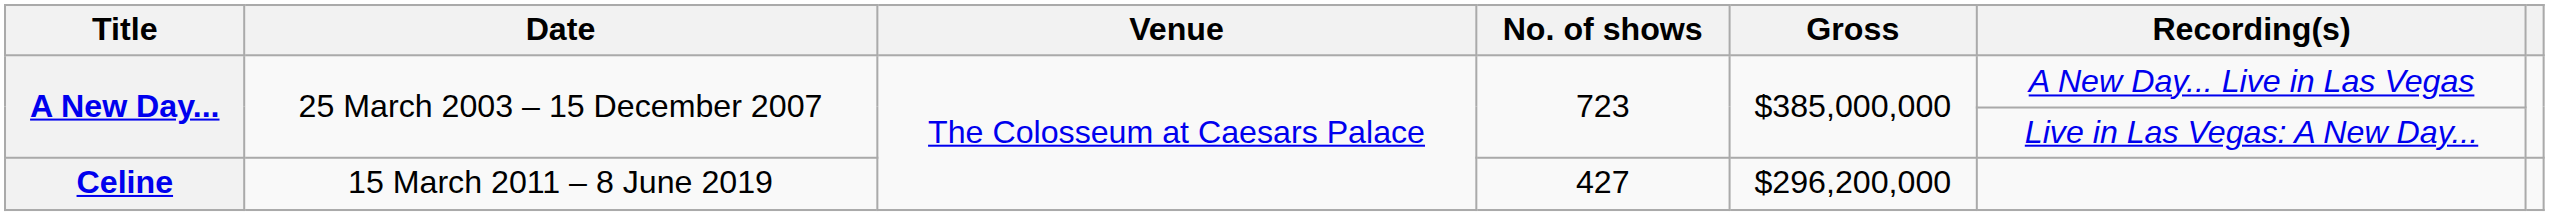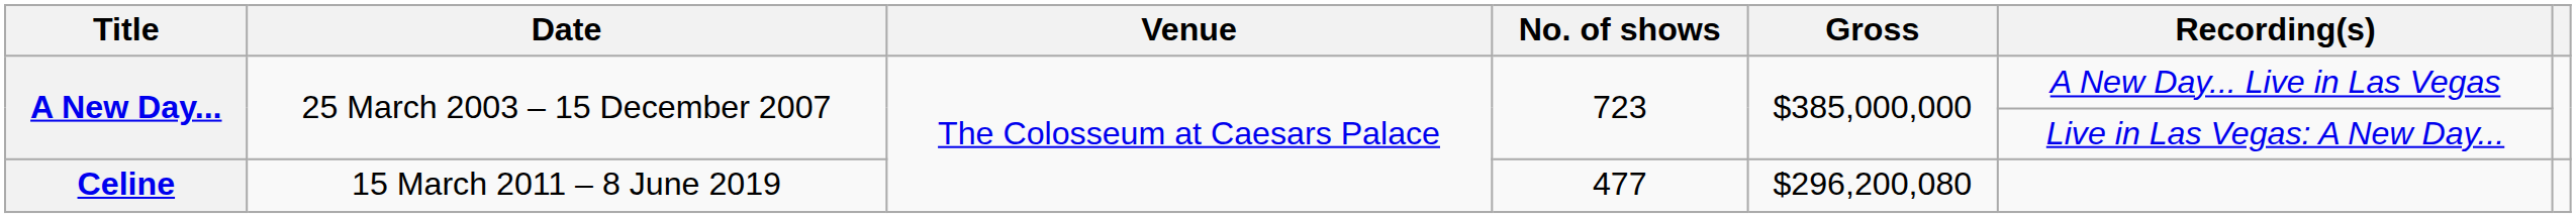Celine | No. of shows: 427 -> 477
Celine | Gross: $296,200,000 -> $296,200,080
